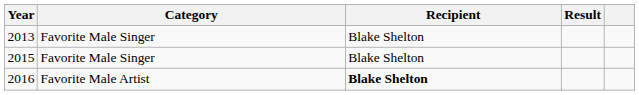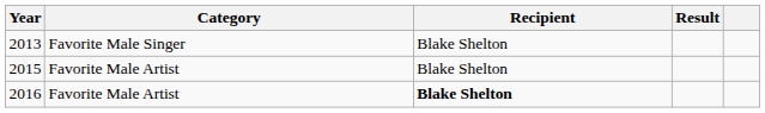2015 | Category: Favorite Male Singer -> Favorite Male Artist
